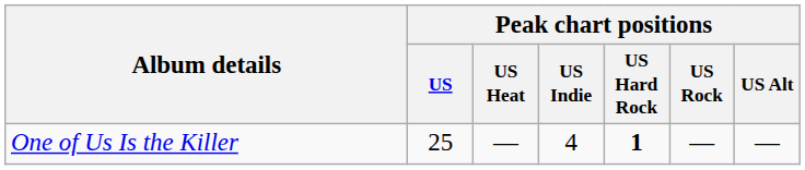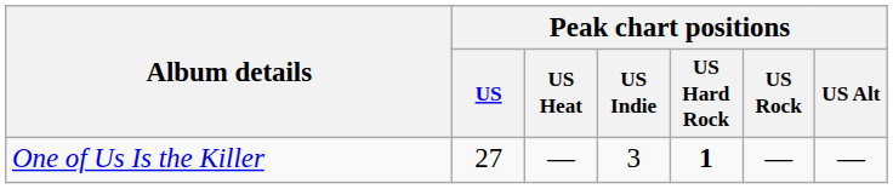One of Us Is the Killer | Peak chart positions / US: 25 -> 27
One of Us Is the Killer | Peak chart positions / US Indie: 4 -> 3
